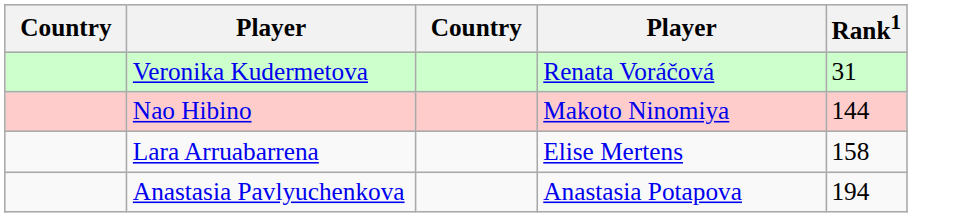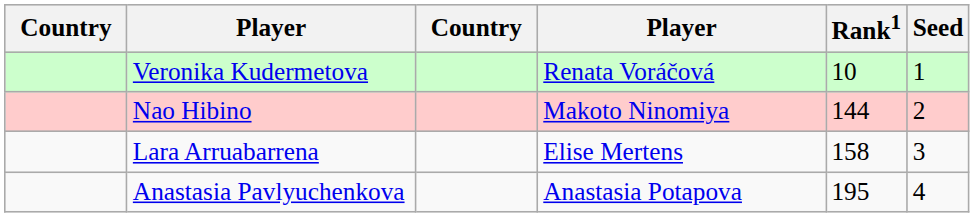+ column: Seed | 1 | 2 | 3 | 4
Veronika Kudermetova | Rank1: 31 -> 10
Anastasia Pavlyuchenkova | Rank1: 194 -> 195
